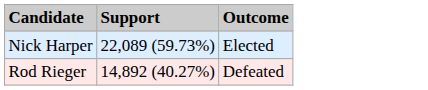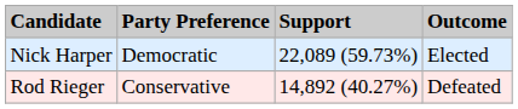+ column: Party Preference | Democratic | Conservative
